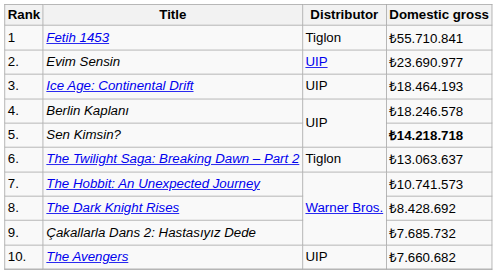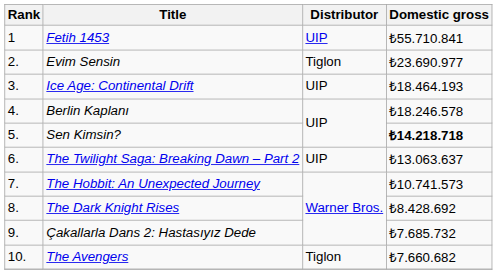Fetih 1453 | Distributor: Tiglon -> UIP
Evim Sensin | Distributor: UIP -> Tiglon
The Twilight Saga: Breaking Dawn – Part 2 | Distributor: Tiglon -> UIP
The Avengers | Distributor: UIP -> Tiglon
